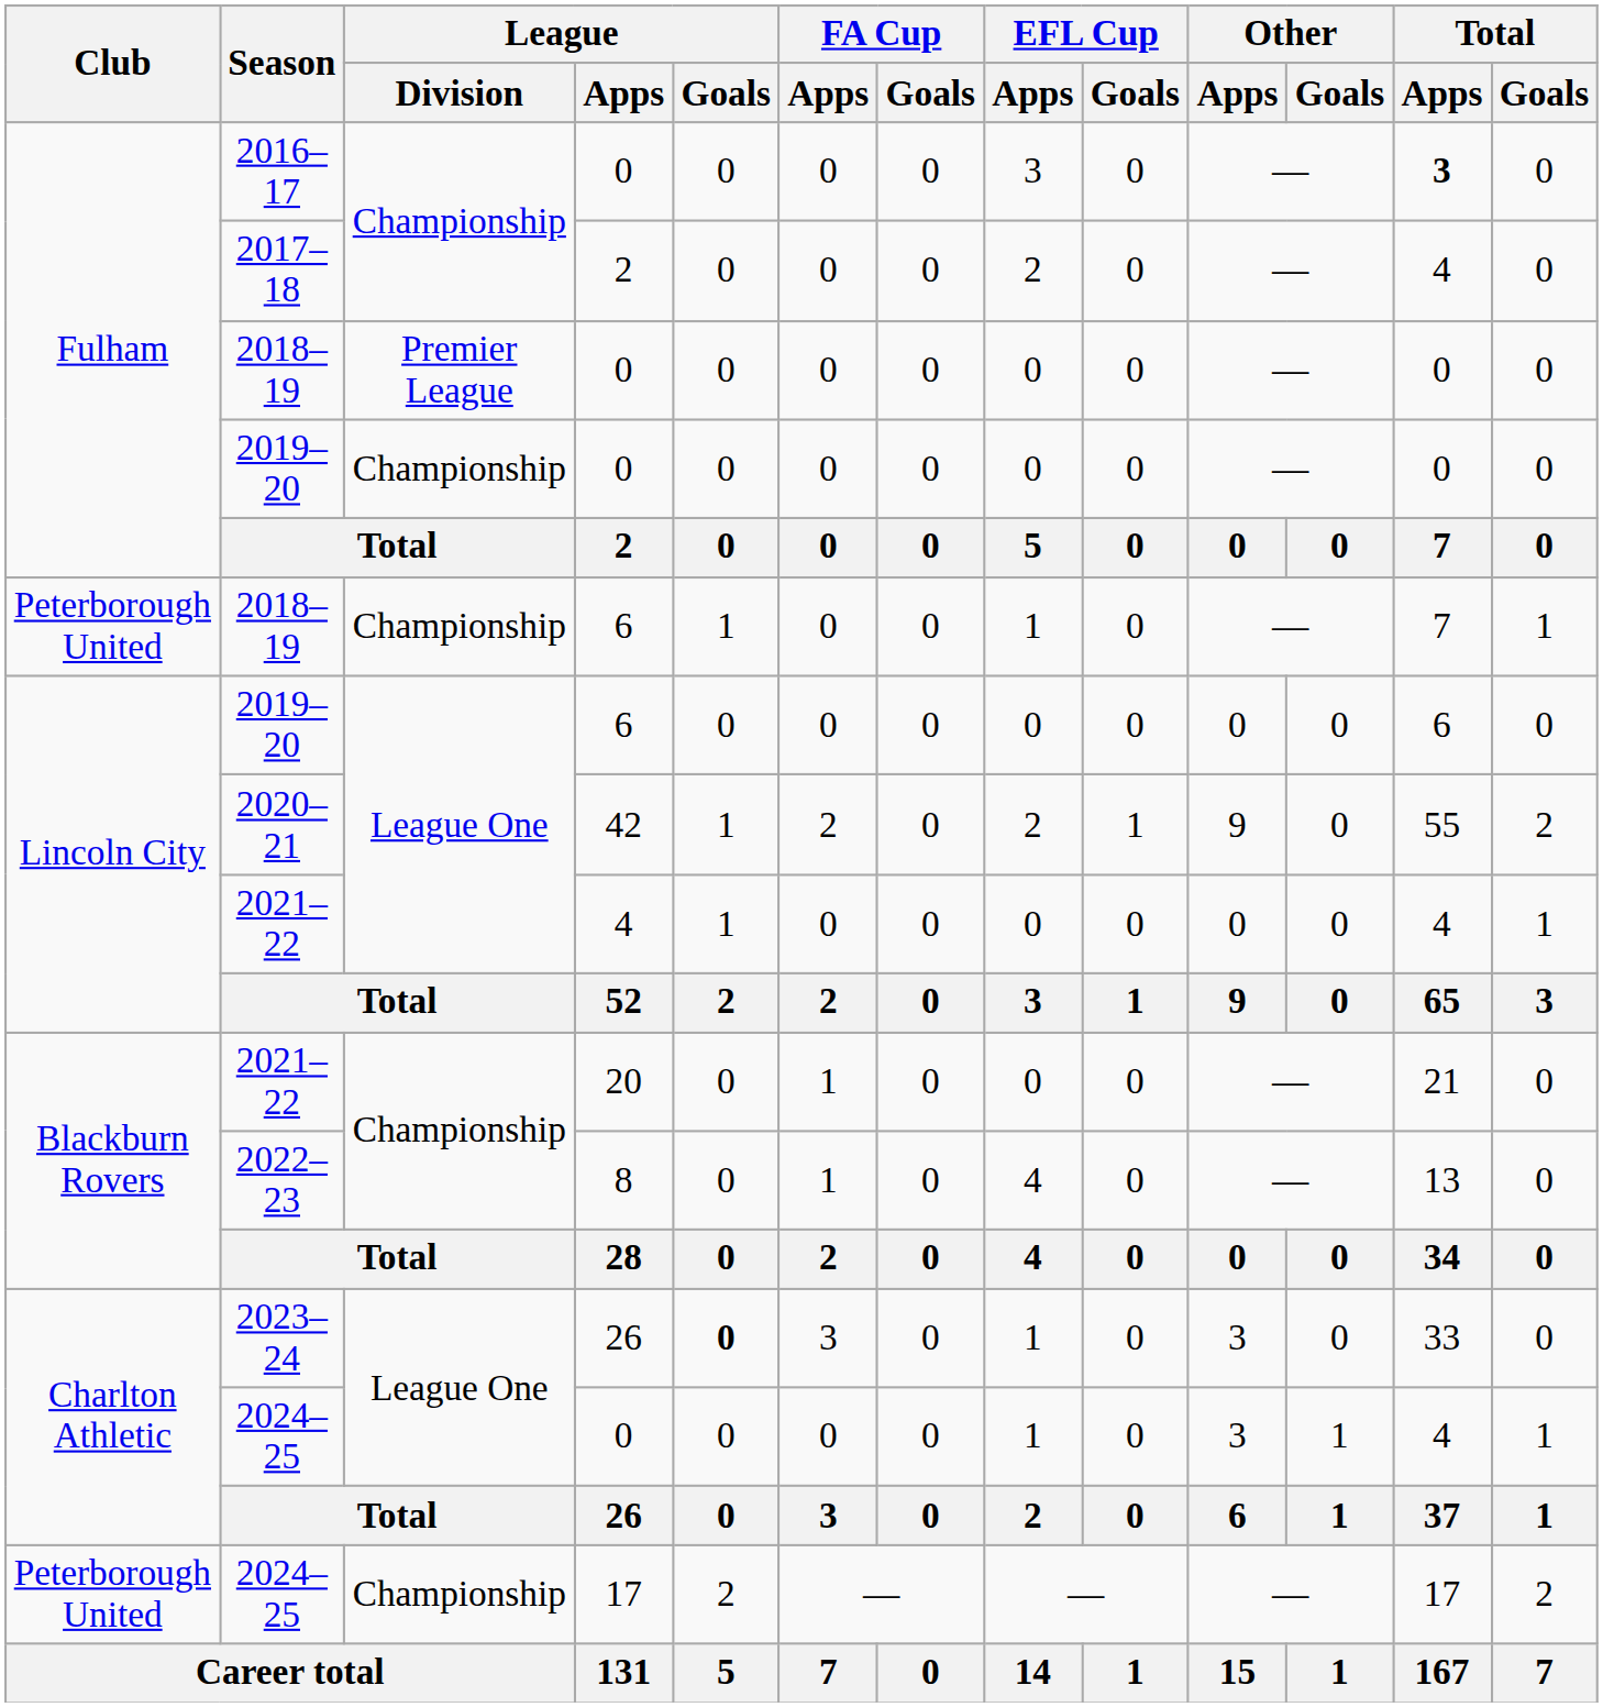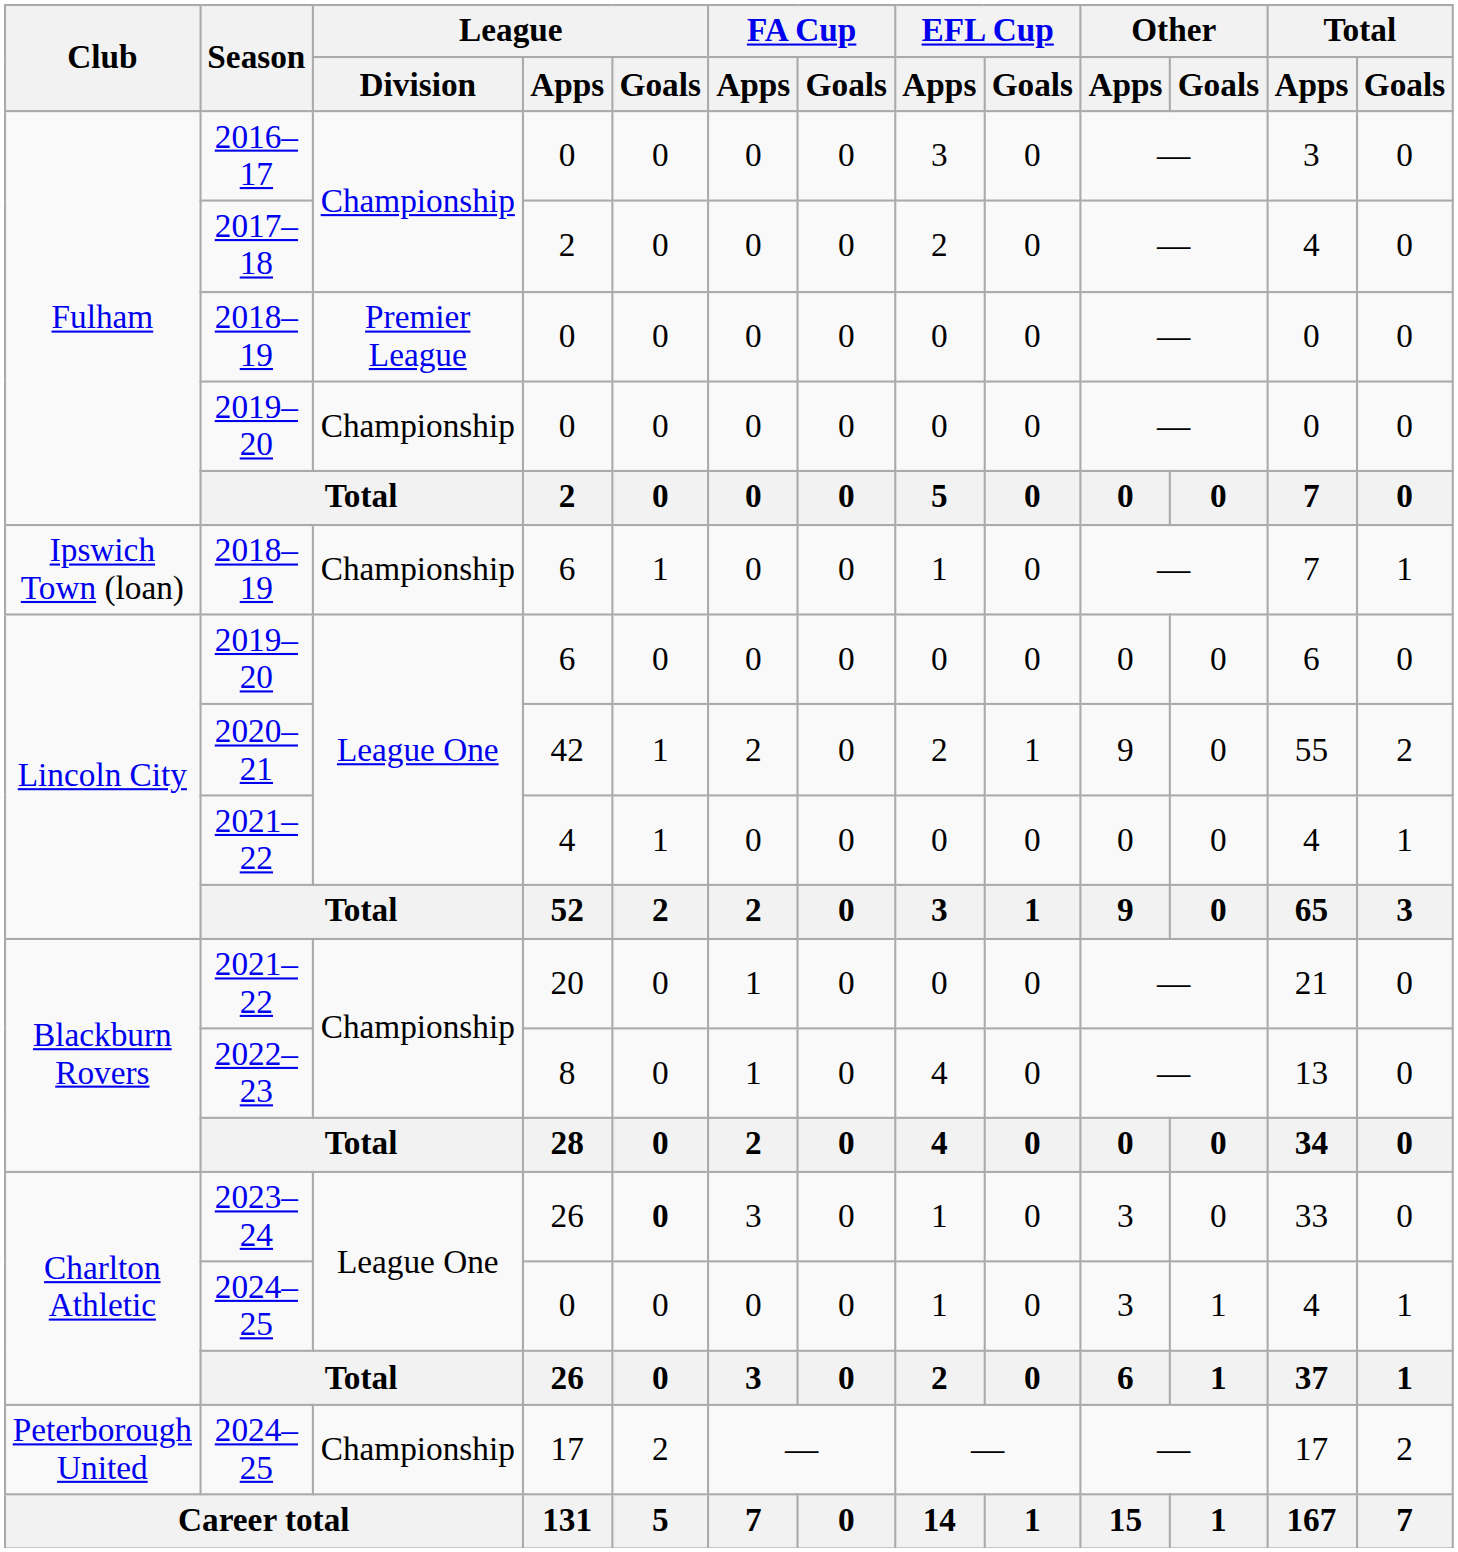2016–17 | Total / Apps: bold -> normal
2018–19 / 6 | Club: Peterborough United -> Ipswich Town (loan)
